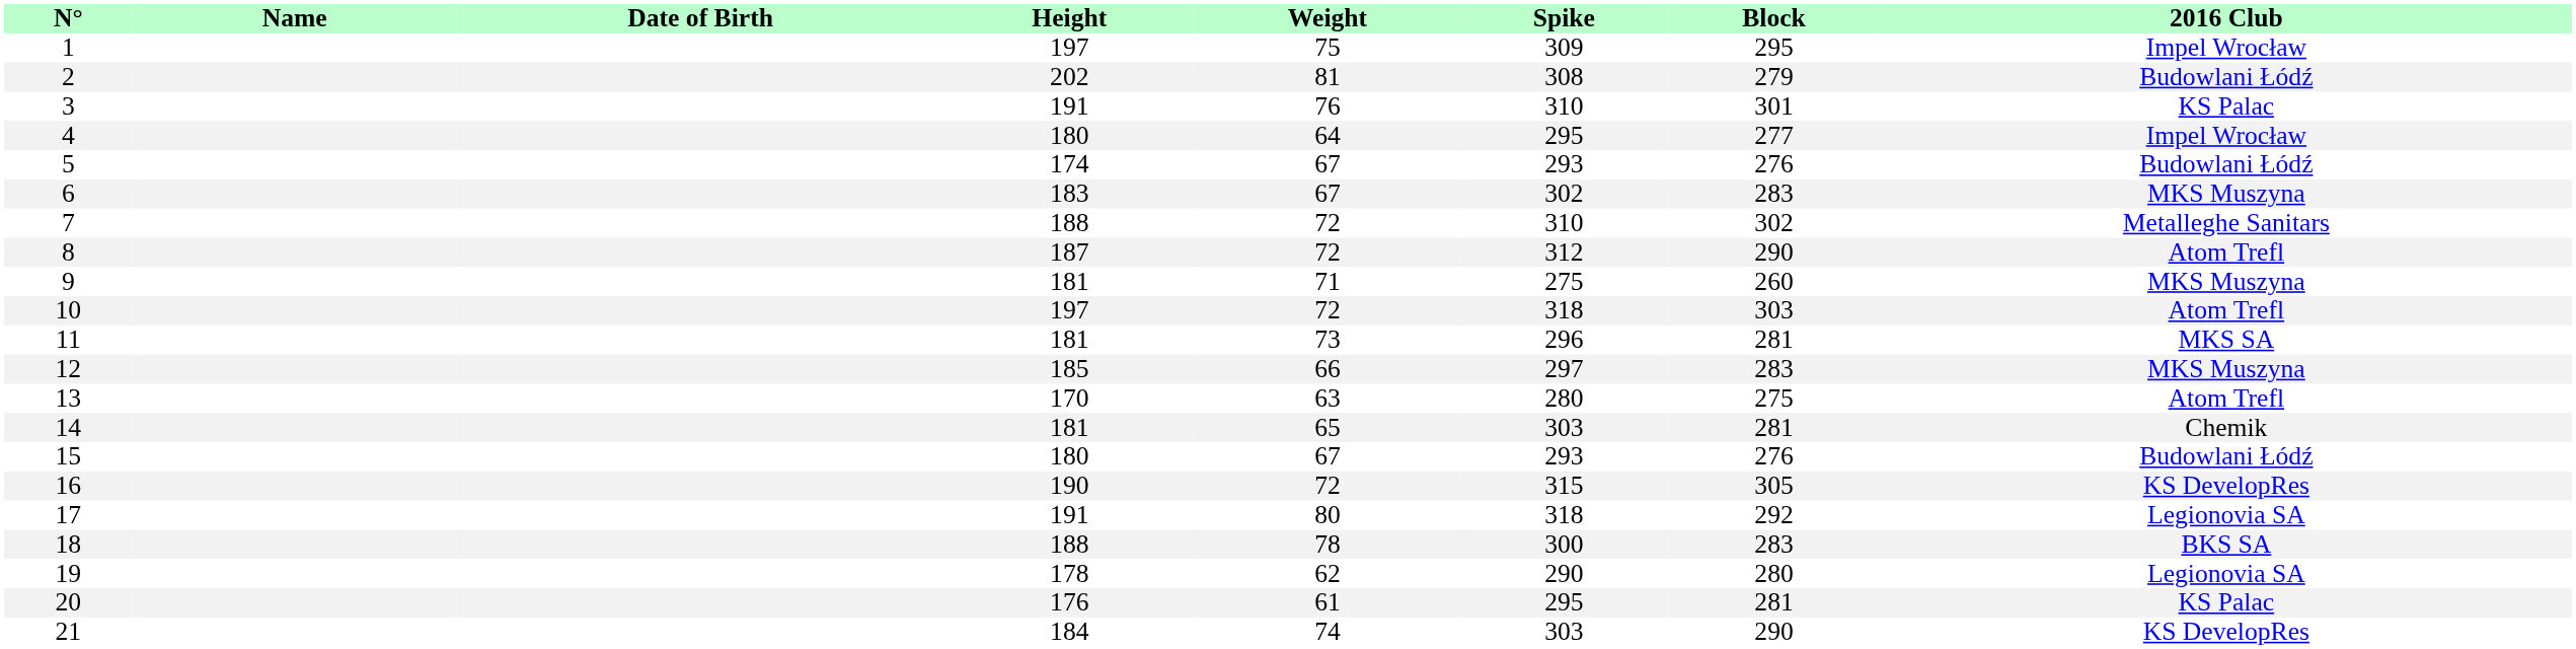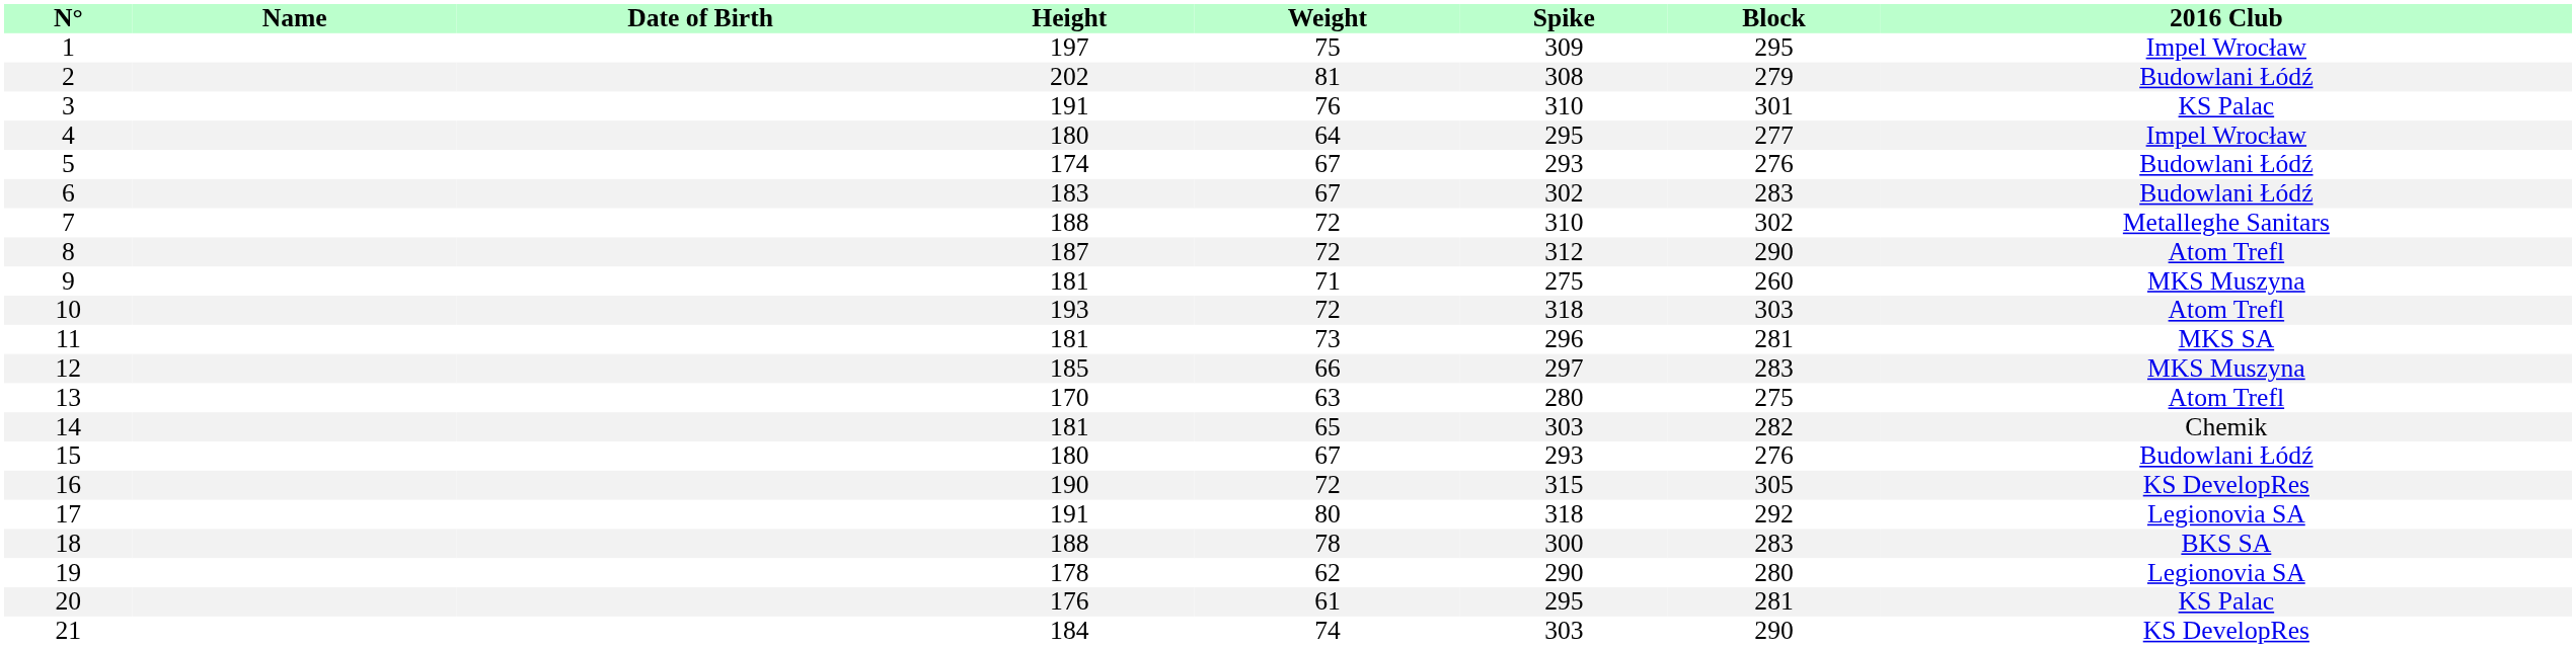6 | 2016 Club: MKS Muszyna -> Budowlani Łódź
10 | Height: 197 -> 193
14 | Block: 281 -> 282
